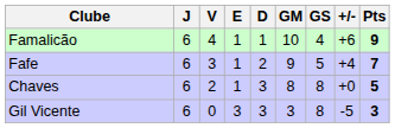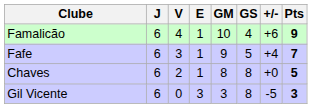- column: D | 1 | 2 | 3 | 3
